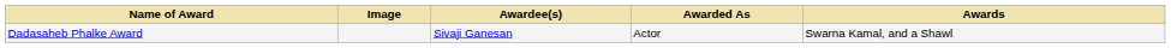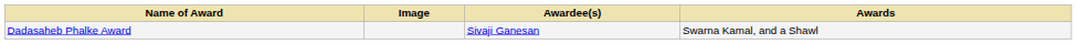- column: Awarded As | Actor
